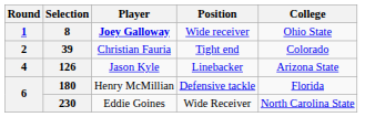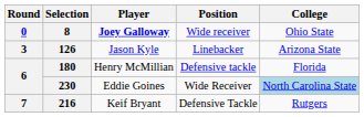8 | Round: 1 -> 0
- row: 2 | 39 | Christian Fauria | Tight end | Colorado
126 | Round: 4 -> 3
230 | College: no background -> lightblue background
+ row: 7 | 216 | Keif Bryant | Defensive Tackle | Rutgers
